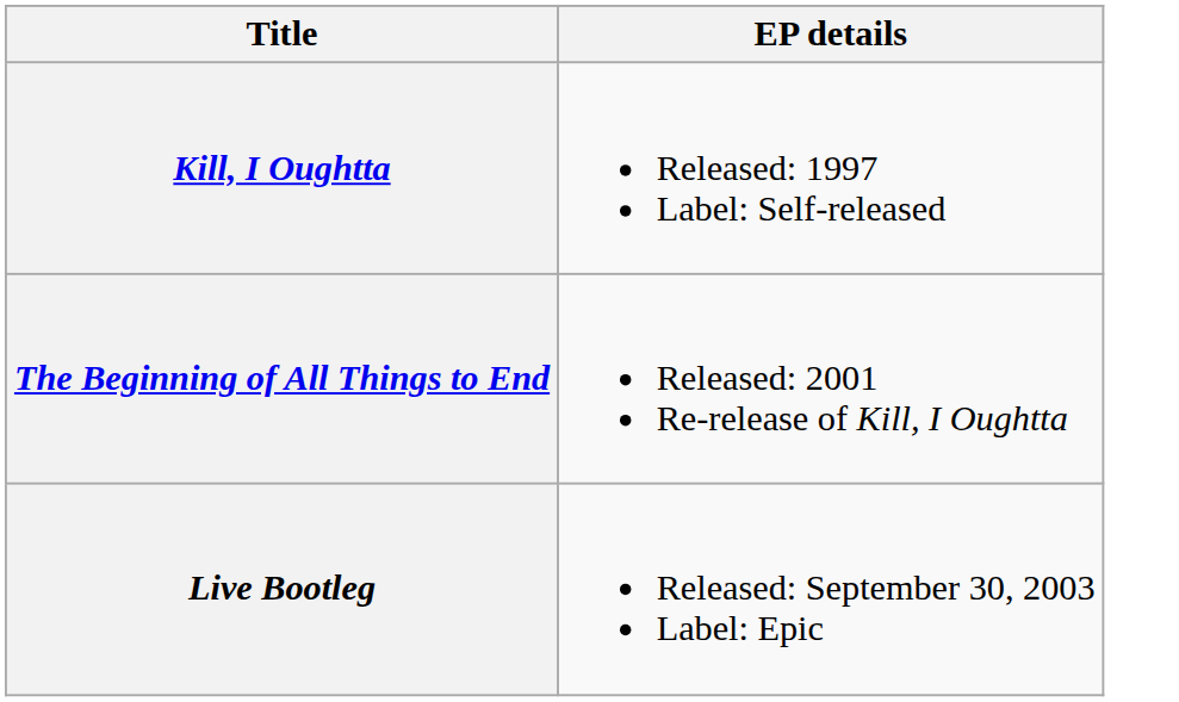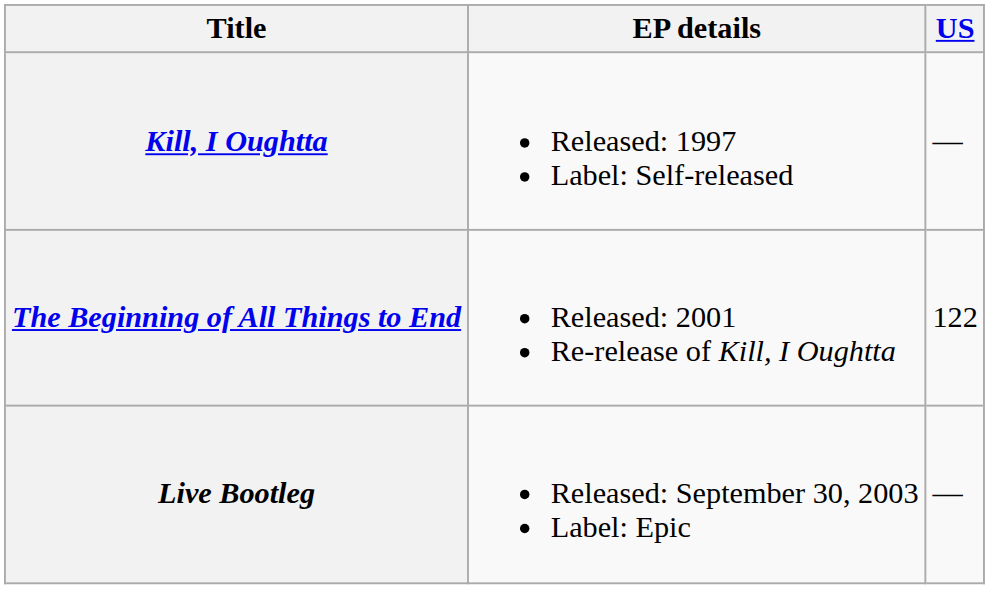+ column: US | — | 122 | —
